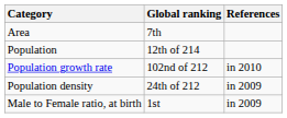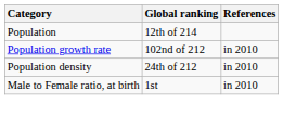- row: Area | 7th
Population density | References: in 2009 -> in 2010
Male to Female ratio, at birth | References: in 2009 -> in 2010
